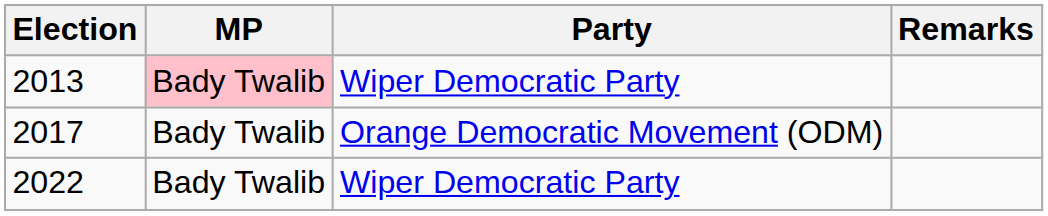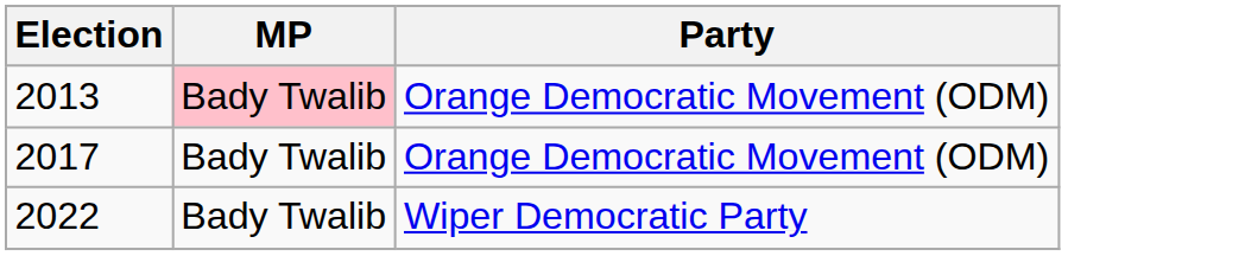- column: Remarks
2013 | Party: Wiper Democratic Party -> Orange Democratic Movement (ODM)
